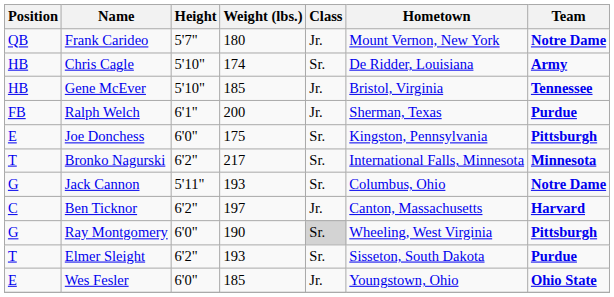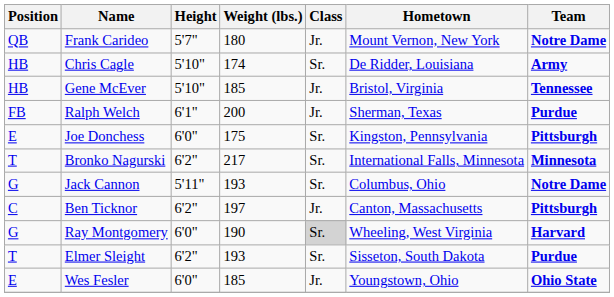Ben Ticknor | Team: Harvard -> Pittsburgh
Ray Montgomery | Team: Pittsburgh -> Harvard
